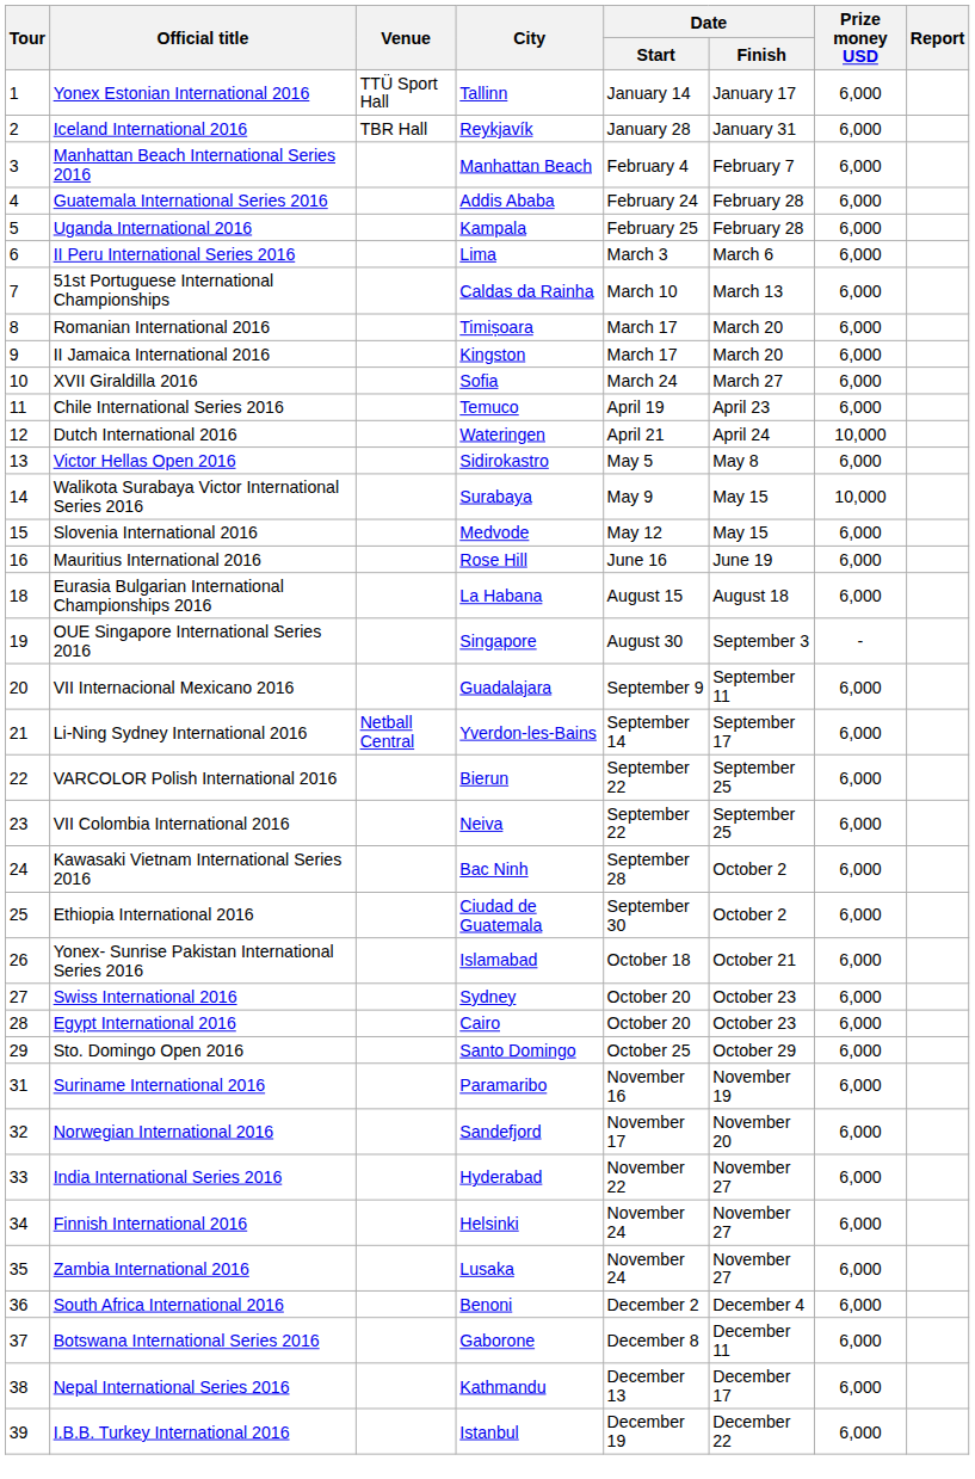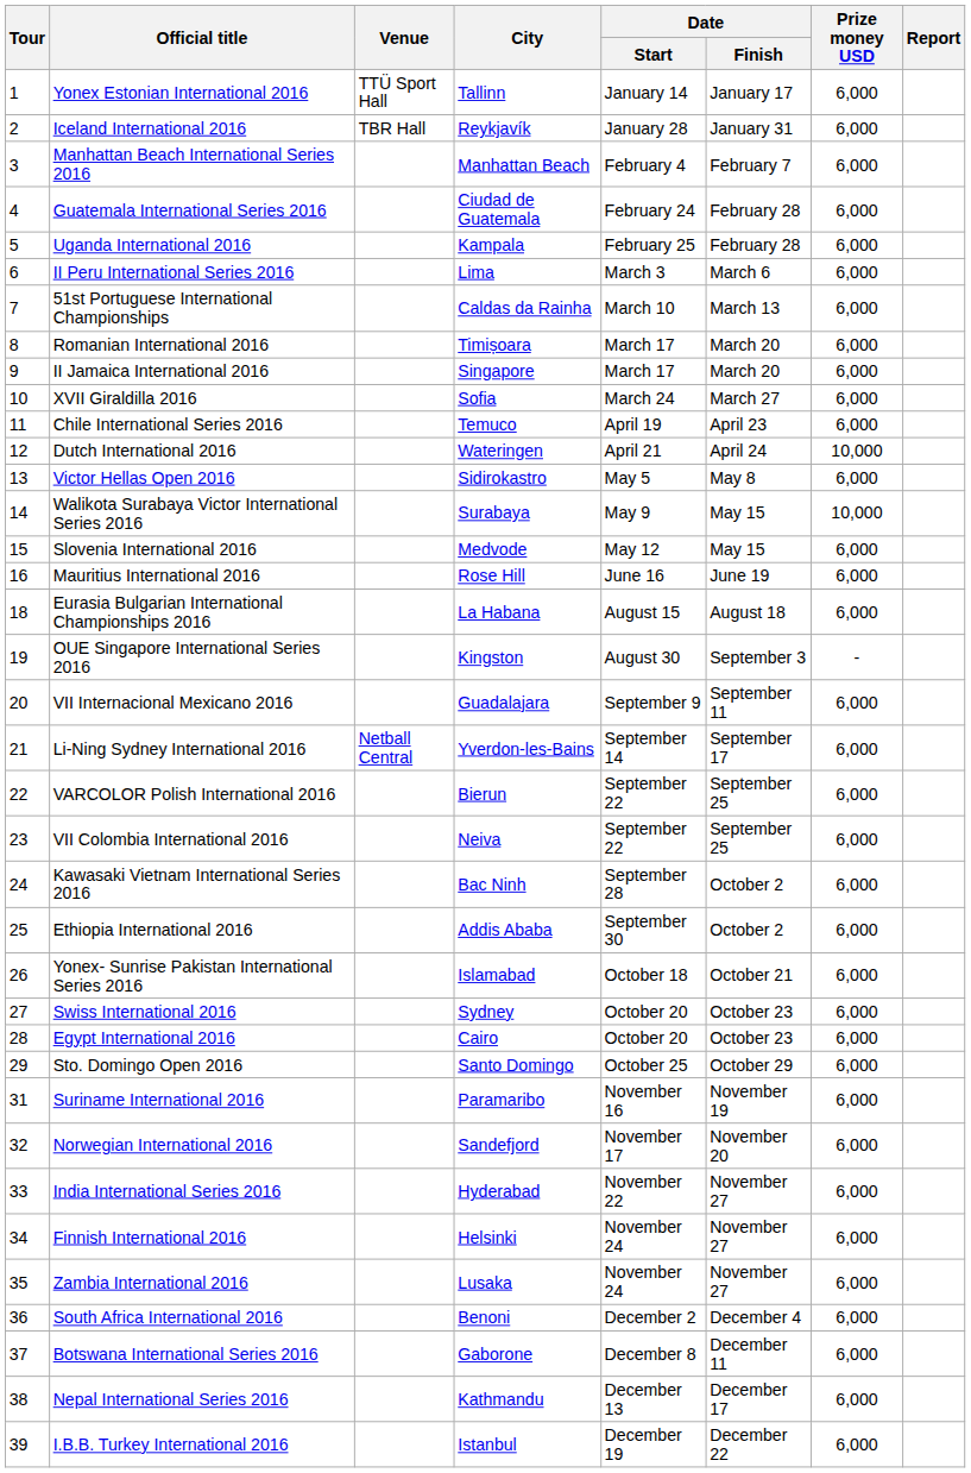Guatemala International Series 2016 | City: Addis Ababa -> Ciudad de Guatemala
II Jamaica International 2016 | City: Kingston -> Singapore
OUE Singapore International Series 2016 | City: Singapore -> Kingston
Ethiopia International 2016 | City: Ciudad de Guatemala -> Addis Ababa
